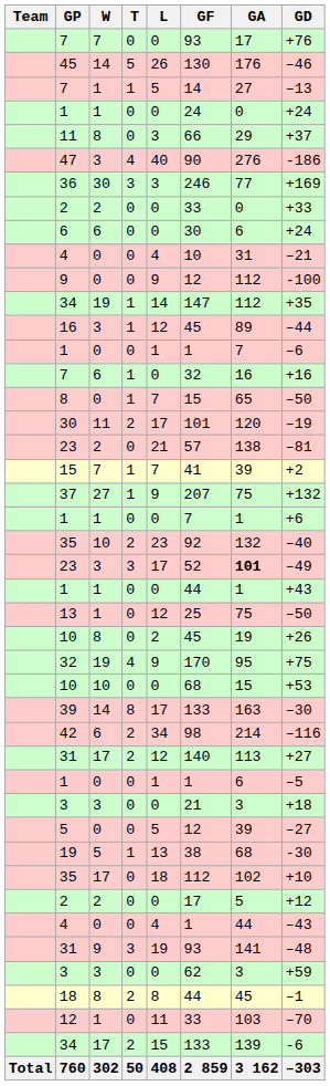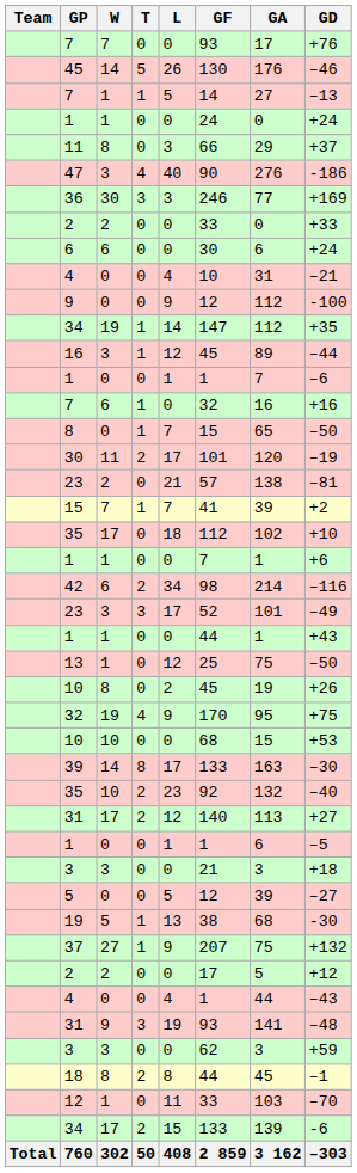rows swapped: 35 / 17 <-> 37
rows swapped: 35 / 10 <-> 42
23 / 3 | GA: bold -> normal
